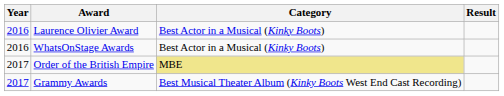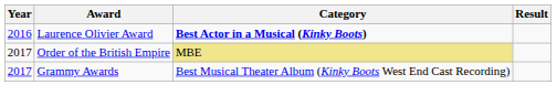Laurence Olivier Award | Category: normal -> bold
- row: 2016 | WhatsOnStage Awards | Best Actor in a Musical (Kinky Boots)
